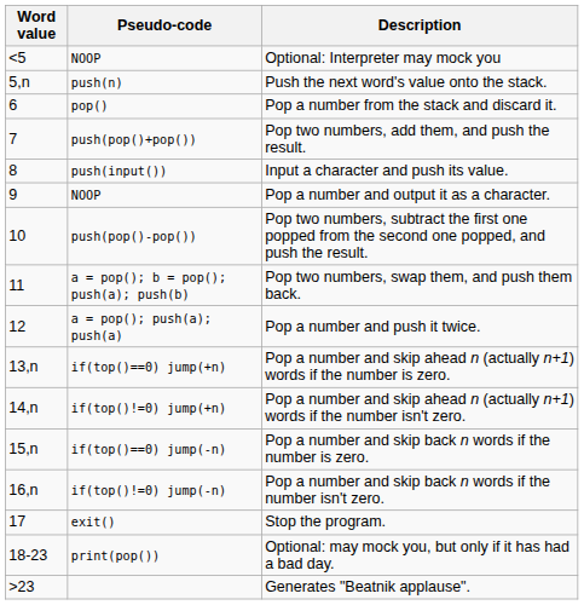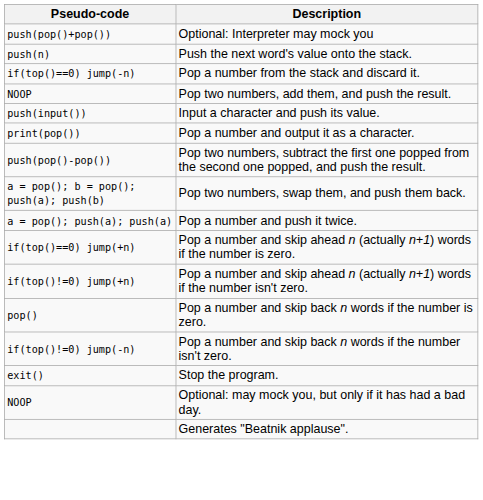- column: Word value | <5 | 5,n | 6 | 7 | 8 | 9 | 10 | 11 | 12 | 13,n | 14,n | 15,n | 16,n | 17 | 18-23 | >23
Optional: Interpreter may mock you | Pseudo-code: NOOP -> push(pop()+pop())
Pop a number from the stack and discard it. | Pseudo-code: pop() -> if(top()==0) jump(-n)
Pop two numbers, add them, and push the result. | Pseudo-code: push(pop()+pop()) -> NOOP
Pop a number and output it as a character. | Pseudo-code: NOOP -> print(pop())
Pop a number and skip back n words if the number is zero. | Pseudo-code: if(top()==0) jump(-n) -> pop()
Optional: may mock you, but only if it has had a bad day. | Pseudo-code: print(pop()) -> NOOP
